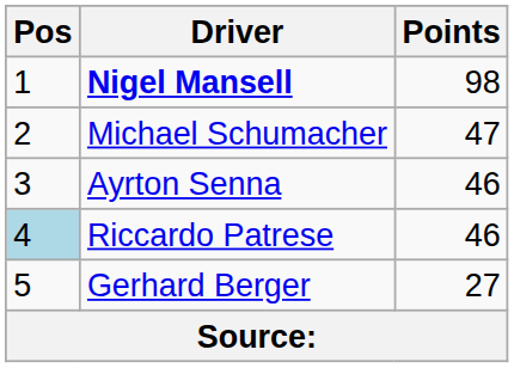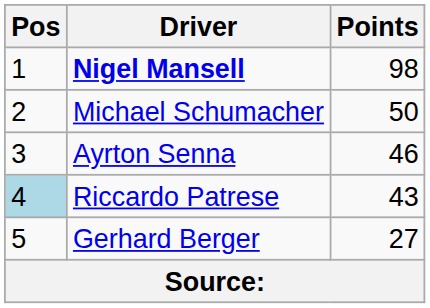Michael Schumacher | Points: 47 -> 50
Riccardo Patrese | Points: 46 -> 43
